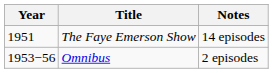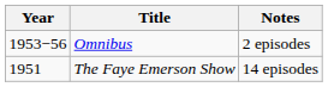rows swapped: The Faye Emerson Show <-> Omnibus
